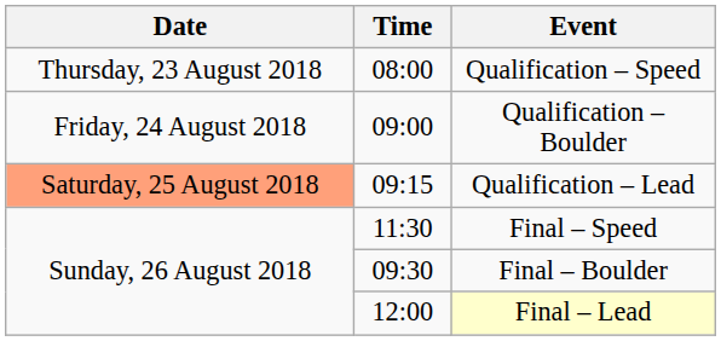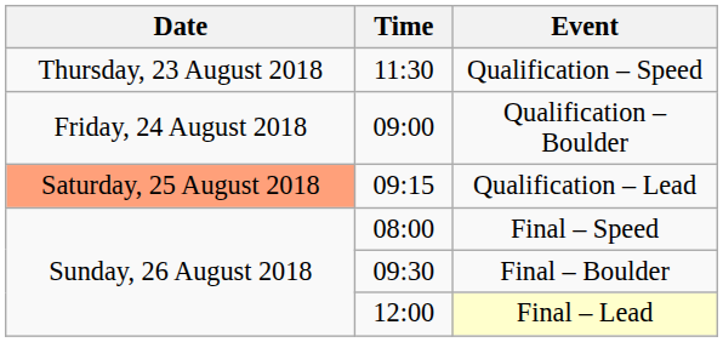Qualification – Speed | Time: 08:00 -> 11:30
Final – Speed | Time: 11:30 -> 08:00
